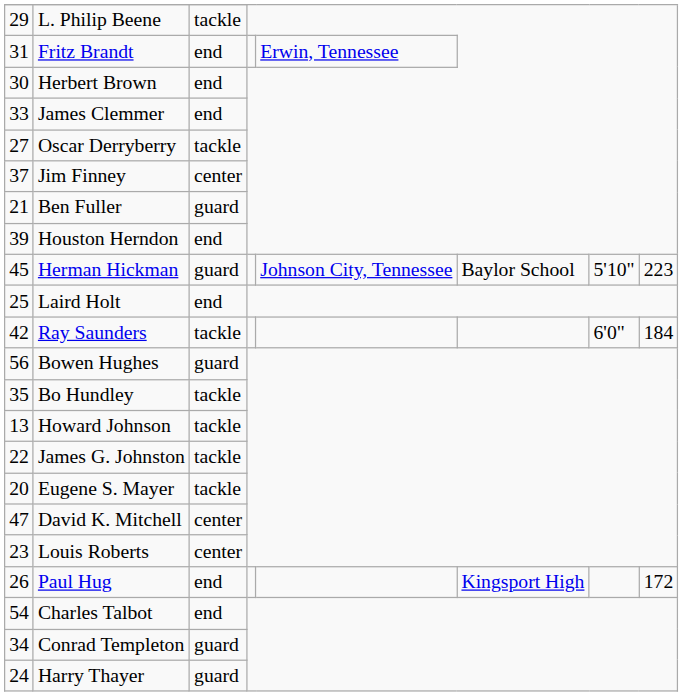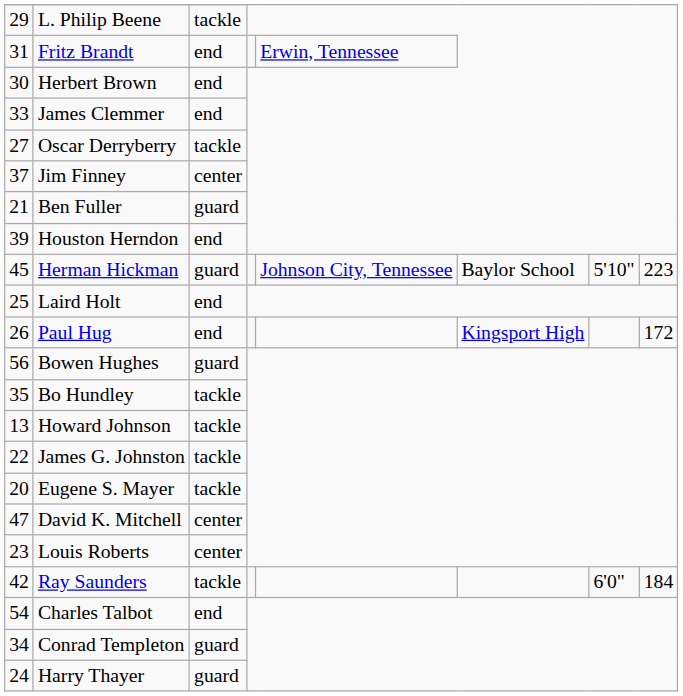rows swapped: Paul Hug <-> Ray Saunders
